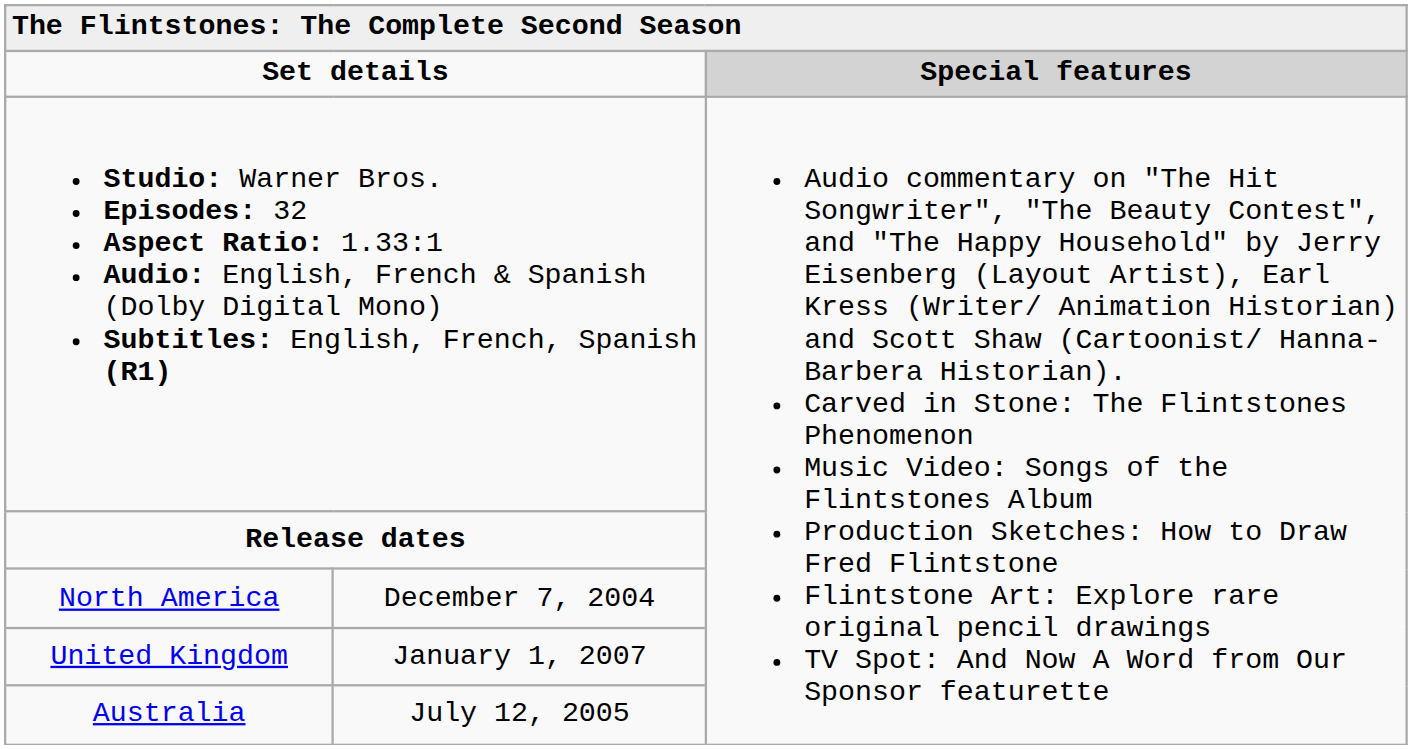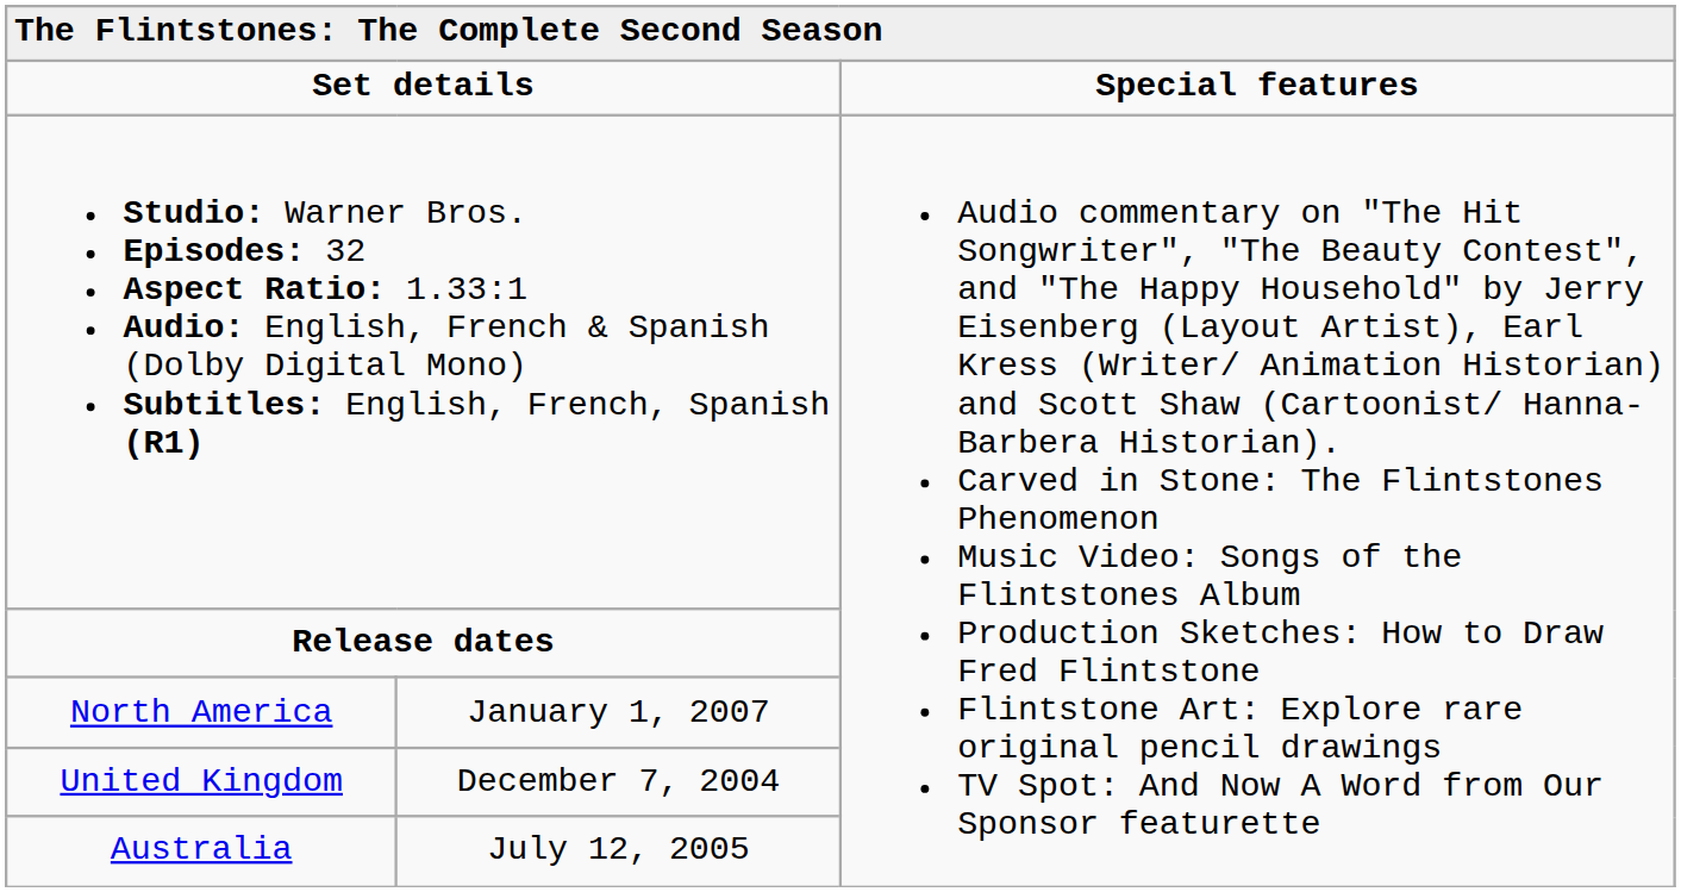Set details | column 3: lightgrey background -> no background
North America | column 2: December 7, 2004 -> January 1, 2007
United Kingdom | column 2: January 1, 2007 -> December 7, 2004
